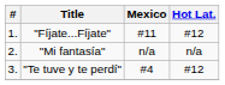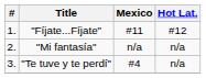"Te tuve y te perdí" | Hot Lat.: #12 -> n/a
